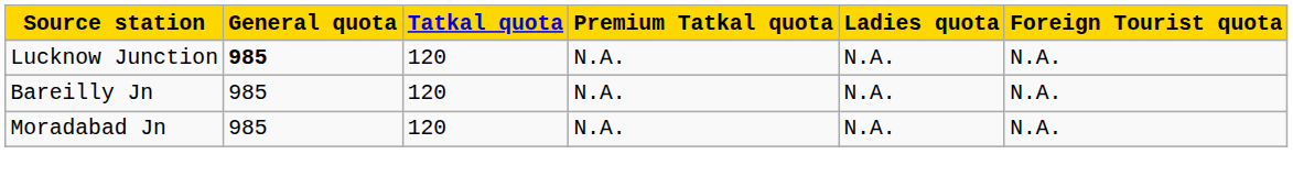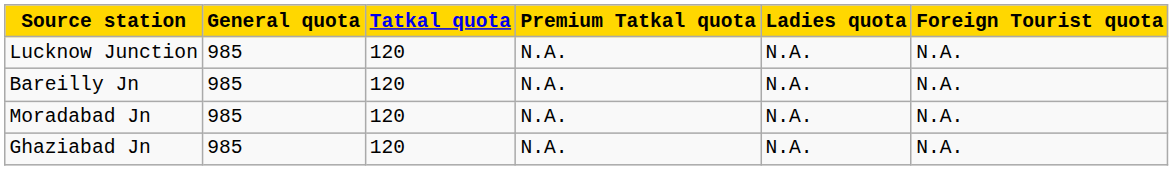Lucknow Junction | General quota: bold -> normal
+ row: Ghaziabad Jn | 985 | 120 | N.A. | N.A. | N.A.
